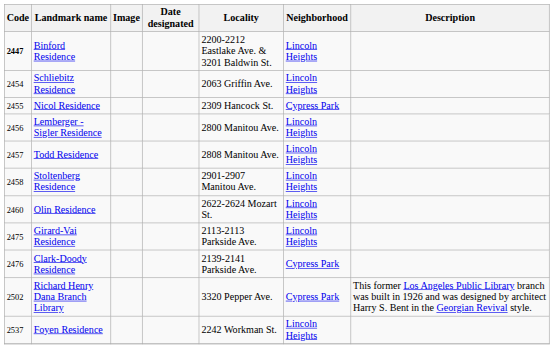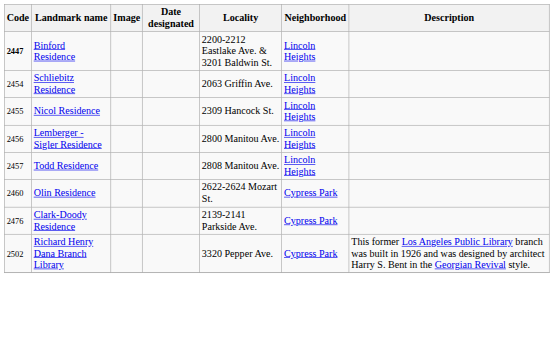Nicol Residence | Neighborhood: Cypress Park -> Lincoln Heights
- row: 2458 | Stoltenberg Residence | 2901-2907 Manitou Ave. | Lincoln Heights
Olin Residence | Neighborhood: Lincoln Heights -> Cypress Park
- row: 2475 | Girard-Vai Residence | 2113-2113 Parkside Ave. | Lincoln Heights
- row: 2537 | Foyen Residence | 2242 Workman St. | Lincoln Heights
